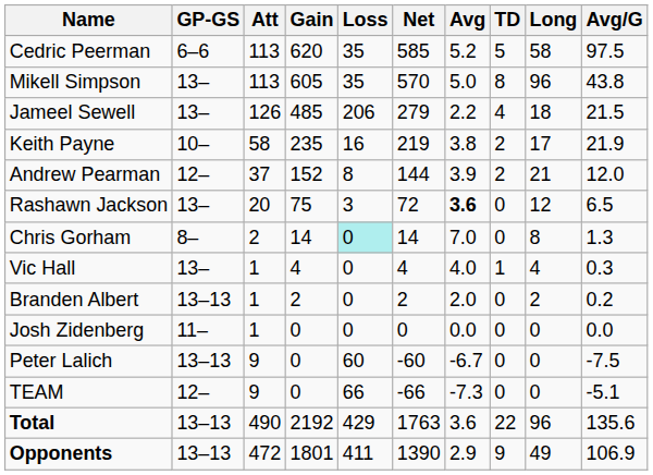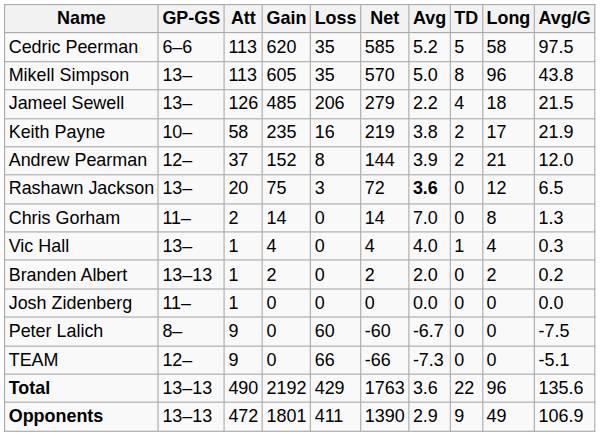Chris Gorham | GP-GS: 8– -> 11–
Chris Gorham | Loss: paleturquoise background -> no background
Peter Lalich | GP-GS: 13–13 -> 8–
